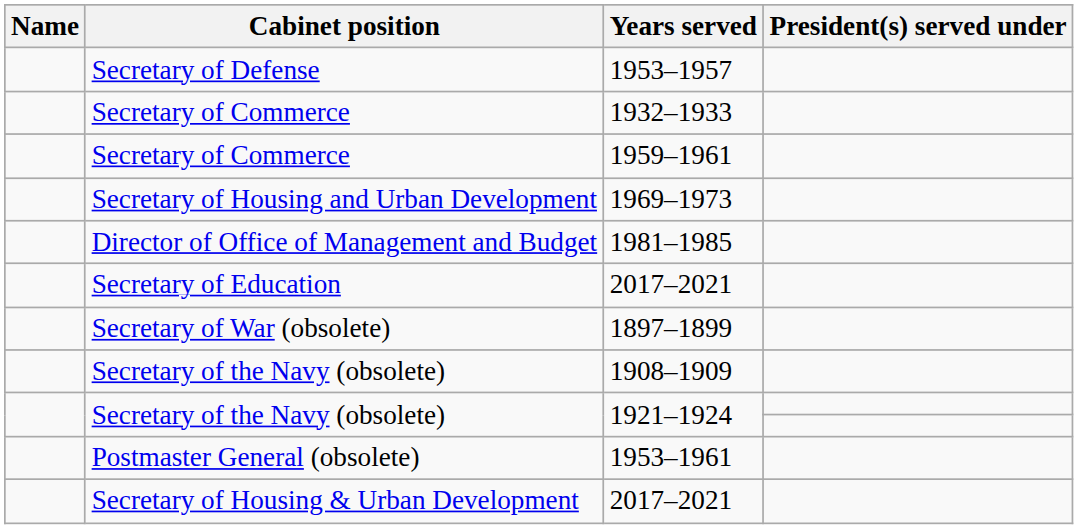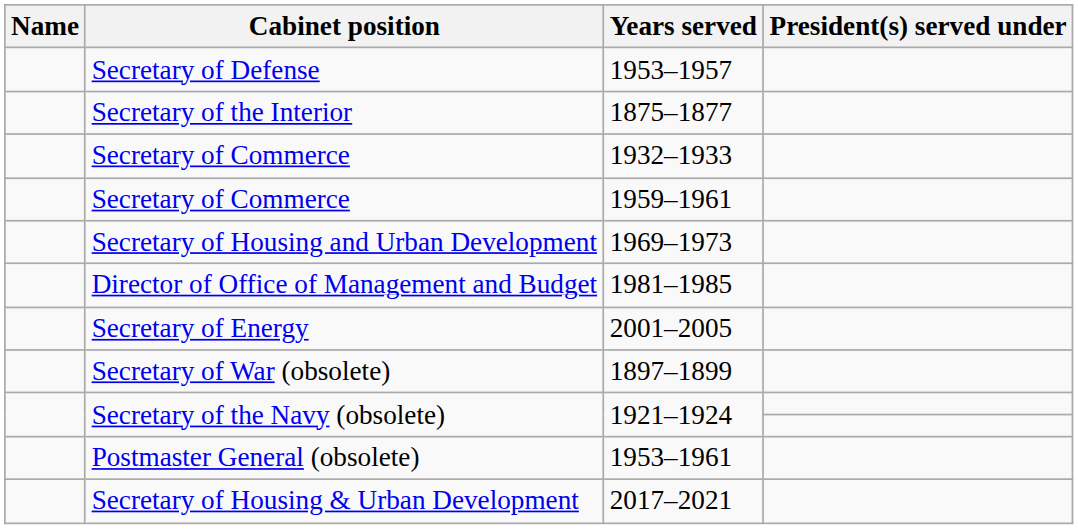+ row: Secretary of the Interior | 1875–1877
+ row: Secretary of Energy | 2001–2005
- row: Secretary of Education | 2017–2021
- row: Secretary of the Navy (obsolete) | 1908–1909
